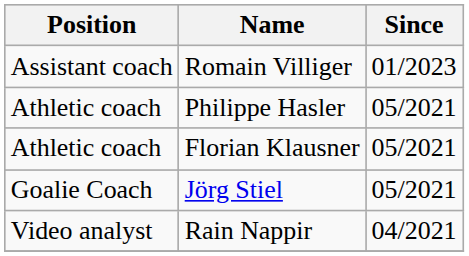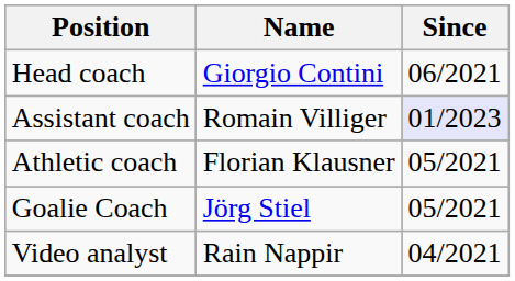+ row: Head coach | Giorgio Contini | 06/2021
Romain Villiger | Since: no background -> lavender background
- row: Athletic coach | Philippe Hasler | 05/2021
